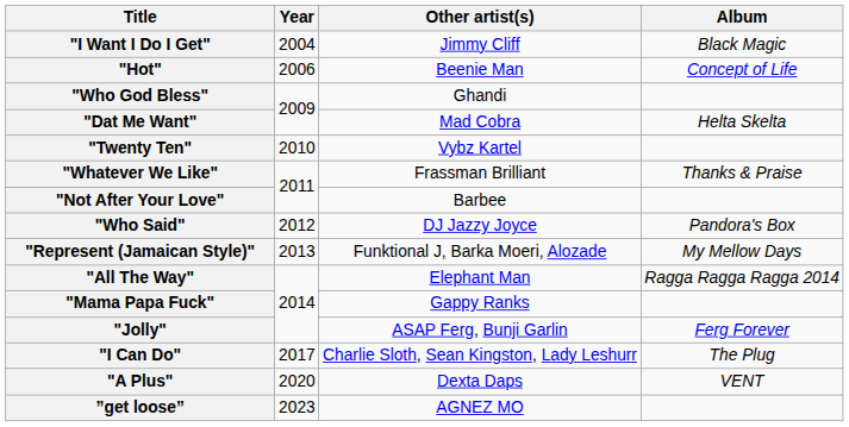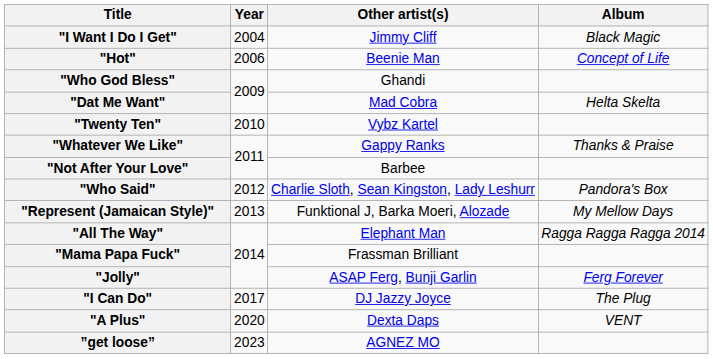"Whatever We Like" | Other artist(s): Frassman Brilliant -> Gappy Ranks
"Who Said" | Other artist(s): DJ Jazzy Joyce -> Charlie Sloth, Sean Kingston, Lady Leshurr
"Mama Papa Fuck" | Other artist(s): Gappy Ranks -> Frassman Brilliant
"I Can Do" | Other artist(s): Charlie Sloth, Sean Kingston, Lady Leshurr -> DJ Jazzy Joyce
